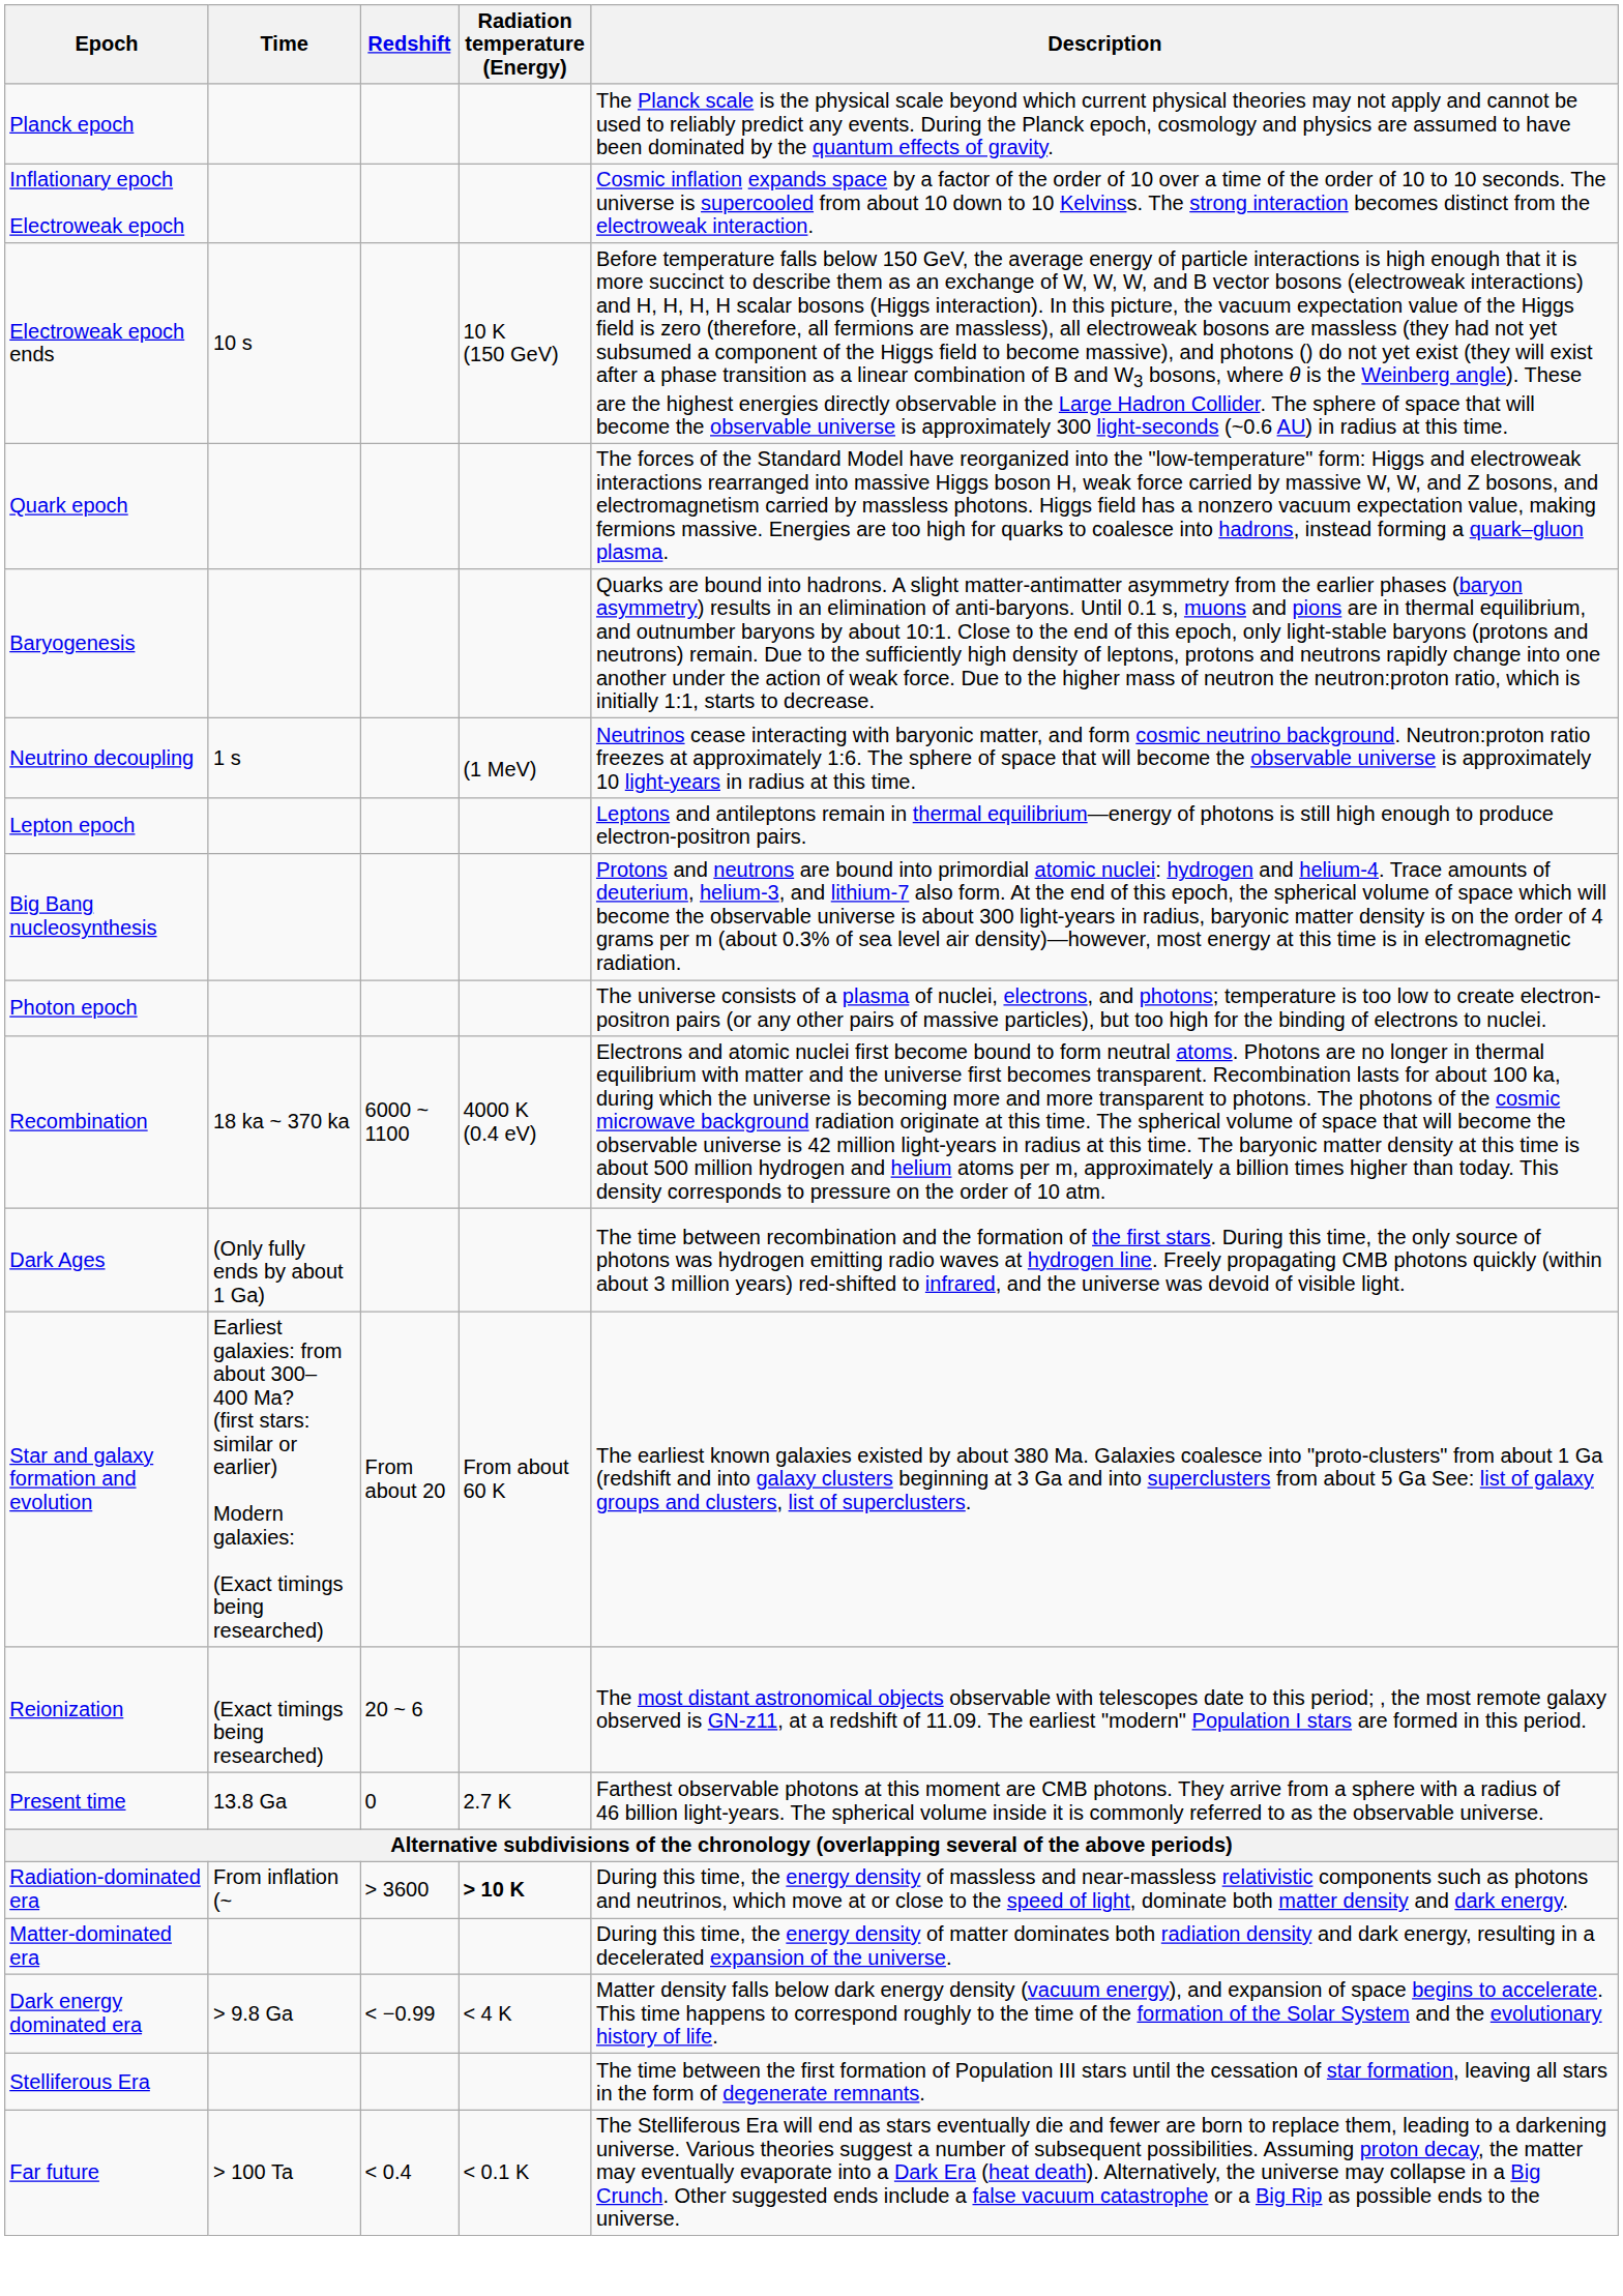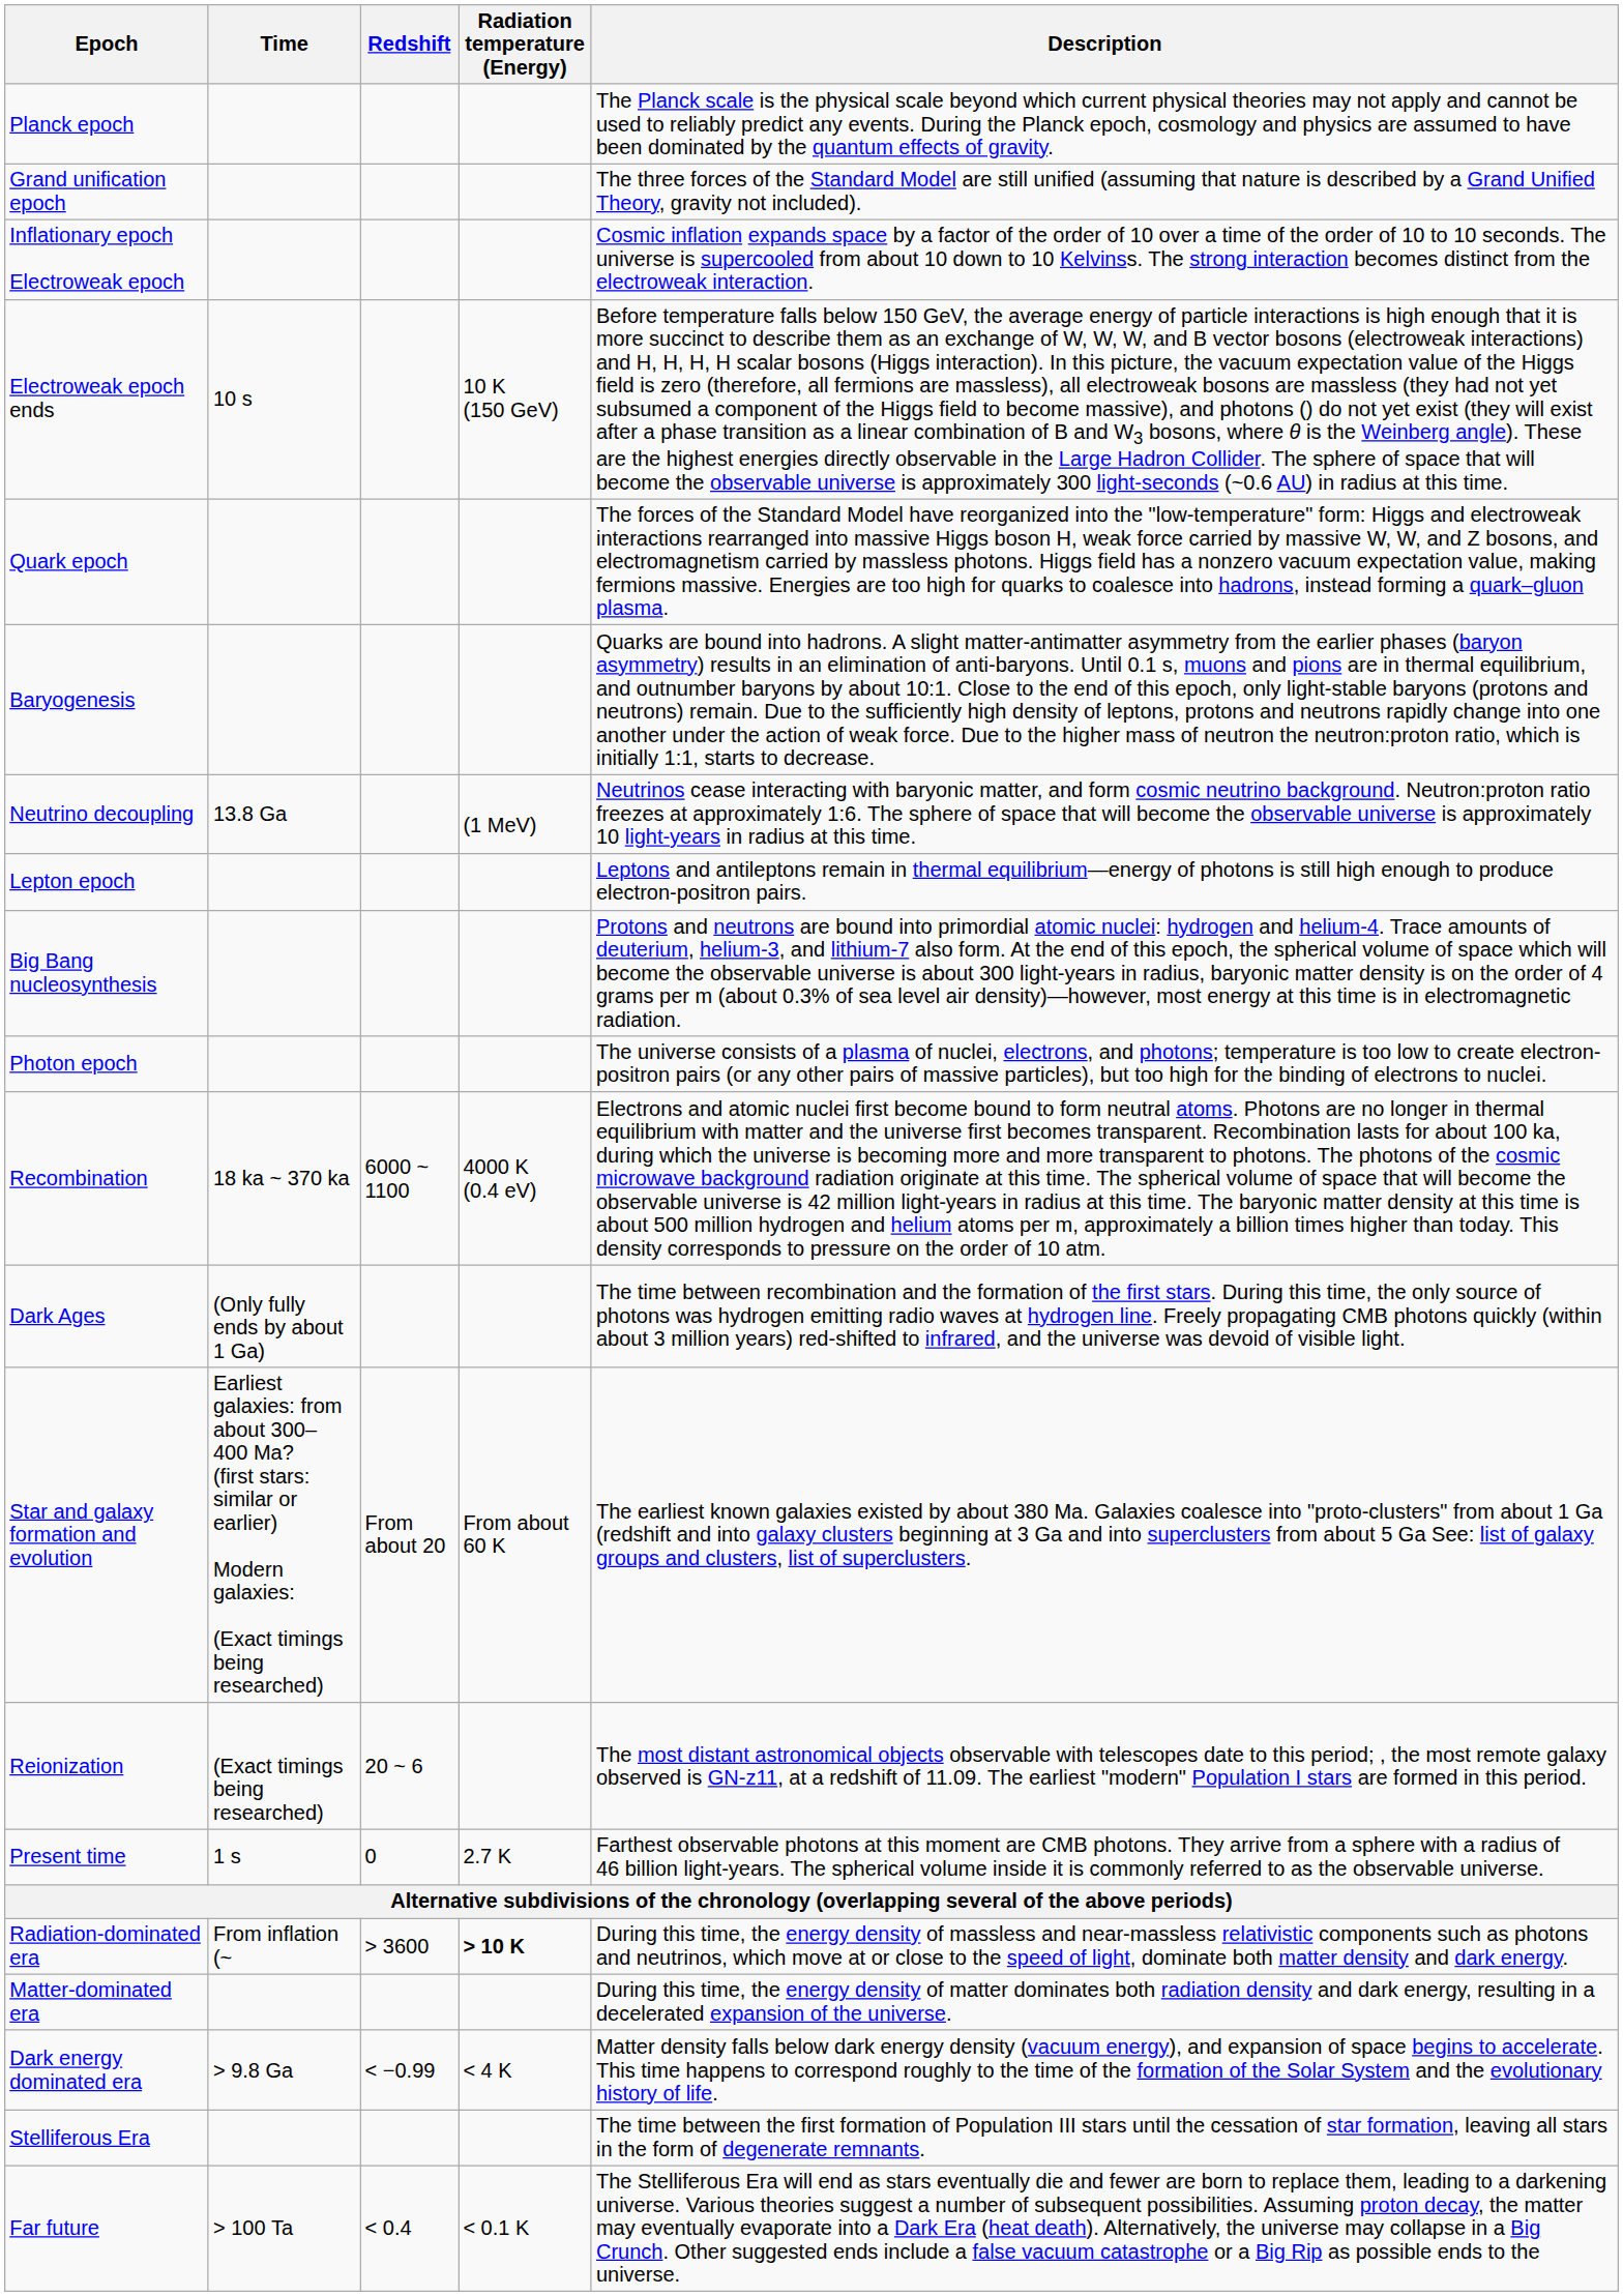+ row: Grand unification epoch | The three forces of the Standard Model are still unified (assuming that nature is described by a Grand Unified Theory, gravity not included).
Neutrino decoupling | Time: 1 s -> 13.8 Ga
Present time | Time: 13.8 Ga -> 1 s
